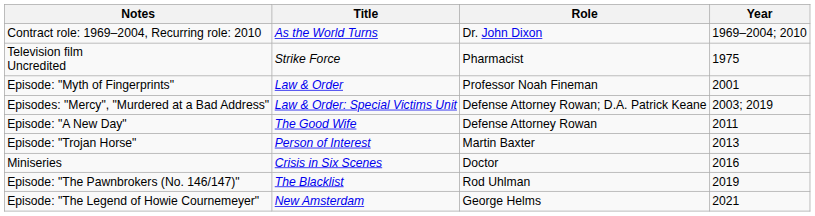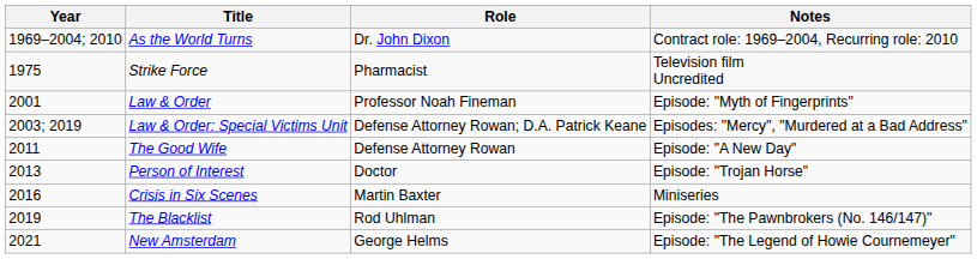columns swapped: Year <-> Notes
Person of Interest | Role: Martin Baxter -> Doctor
Crisis in Six Scenes | Role: Doctor -> Martin Baxter
